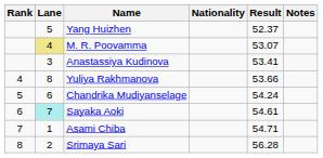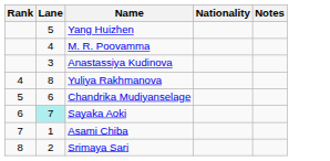- column: Result | 52.37 | 53.07 | 53.41 | 53.66 | 54.24 | 54.61 | 54.71 | 56.28
M. R. Poovamma | Lane: khaki background -> no background
